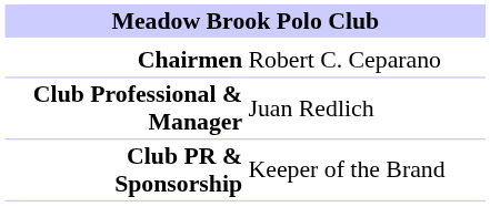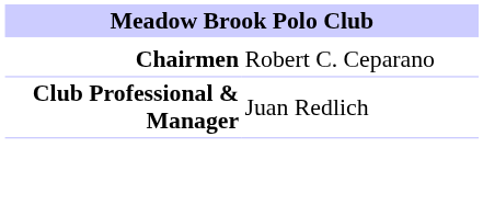- row: Club PR & Sponsorship | Keeper of the Brand
